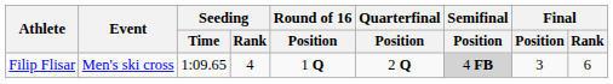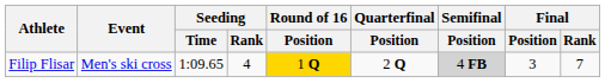Filip Flisar | Round of 16 / Position: no background -> gold background
Filip Flisar | Final / Rank: 6 -> 7
